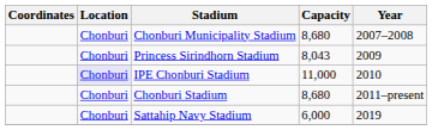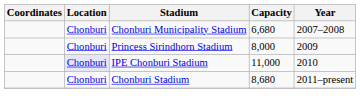Chonburi Municipality Stadium | Capacity: 8,680 -> 6,680
Princess Sirindhorn Stadium | Capacity: 8,043 -> 8,000
- row: Chonburi | Sattahip Navy Stadium | 6,000 | 2019
